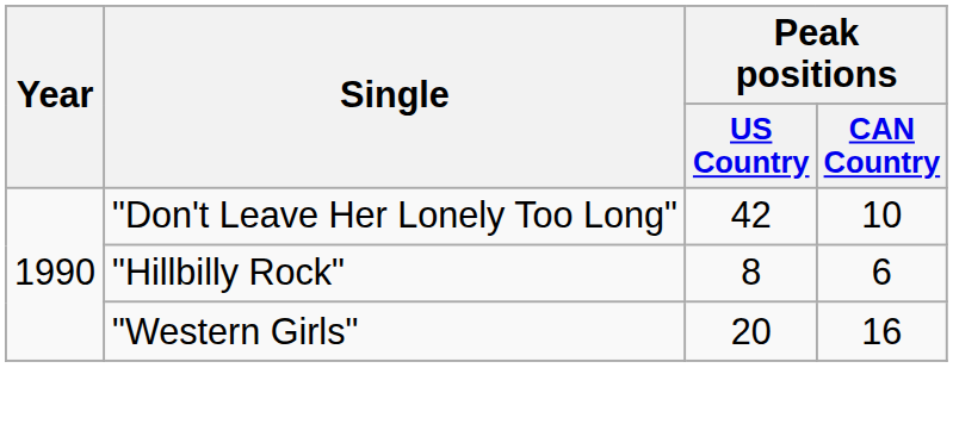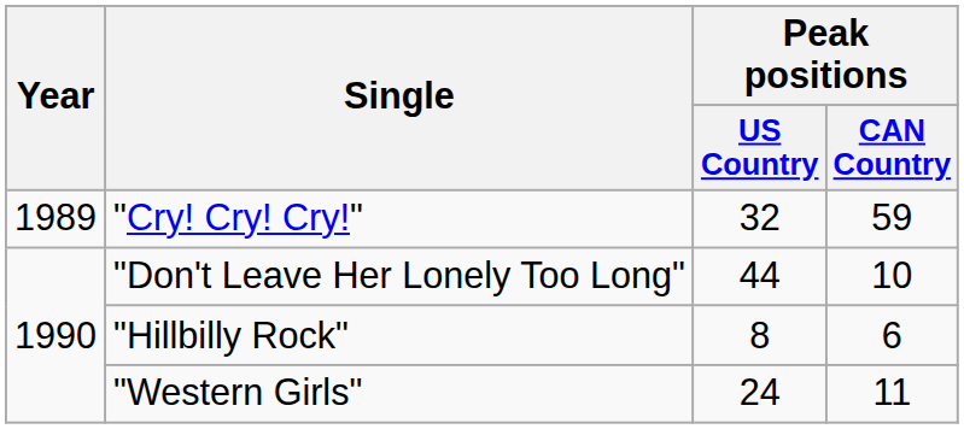+ row: 1989 | "Cry! Cry! Cry!" | 32 | 59
"Don't Leave Her Lonely Too Long" | Peak positions / US Country: 42 -> 44
"Western Girls" | Peak positions / US Country: 20 -> 24
"Western Girls" | Peak positions / CAN Country: 16 -> 11
